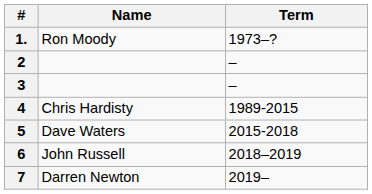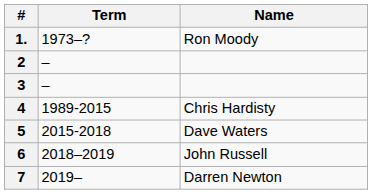columns swapped: Name <-> Term
